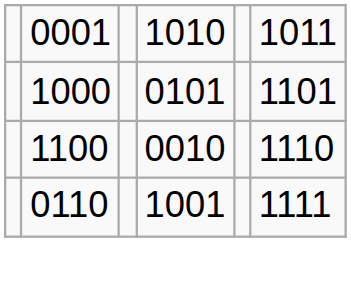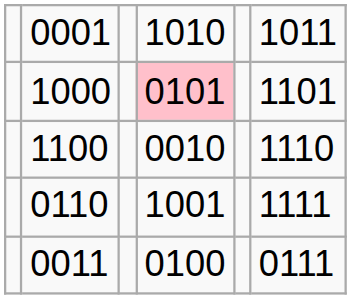1000 | column 4: no background -> pink background
+ row: 0011 | 0100 | 0111
